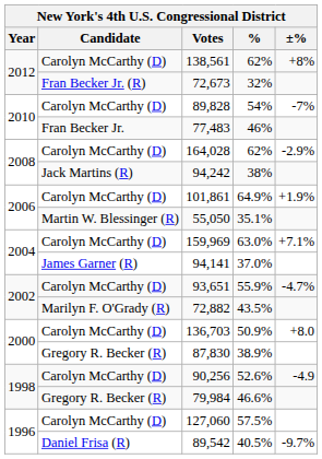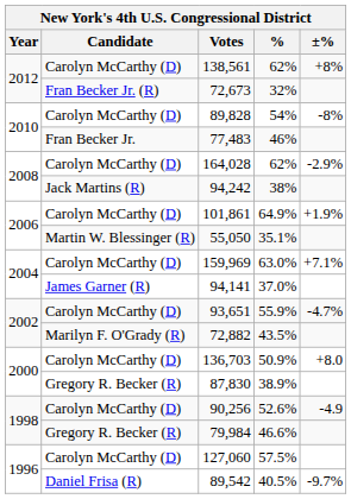89,828 | ±%: -7% -> -8%
